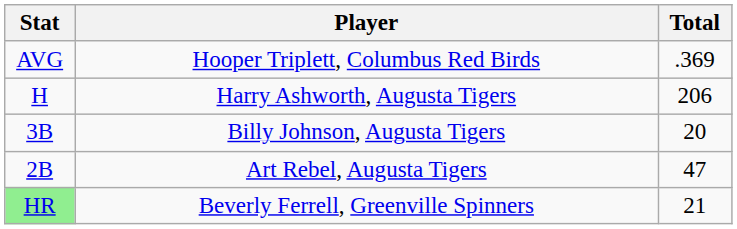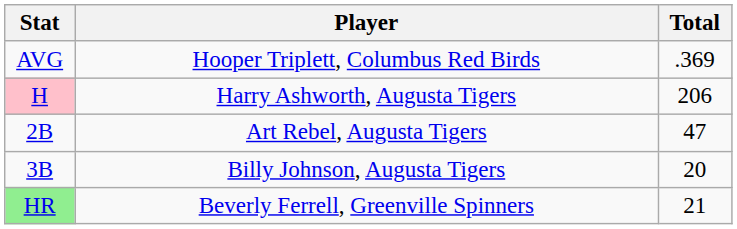Harry Ashworth, Augusta Tigers | Stat: no background -> pink background
rows swapped: Art Rebel, Augusta Tigers <-> Billy Johnson, Augusta Tigers
